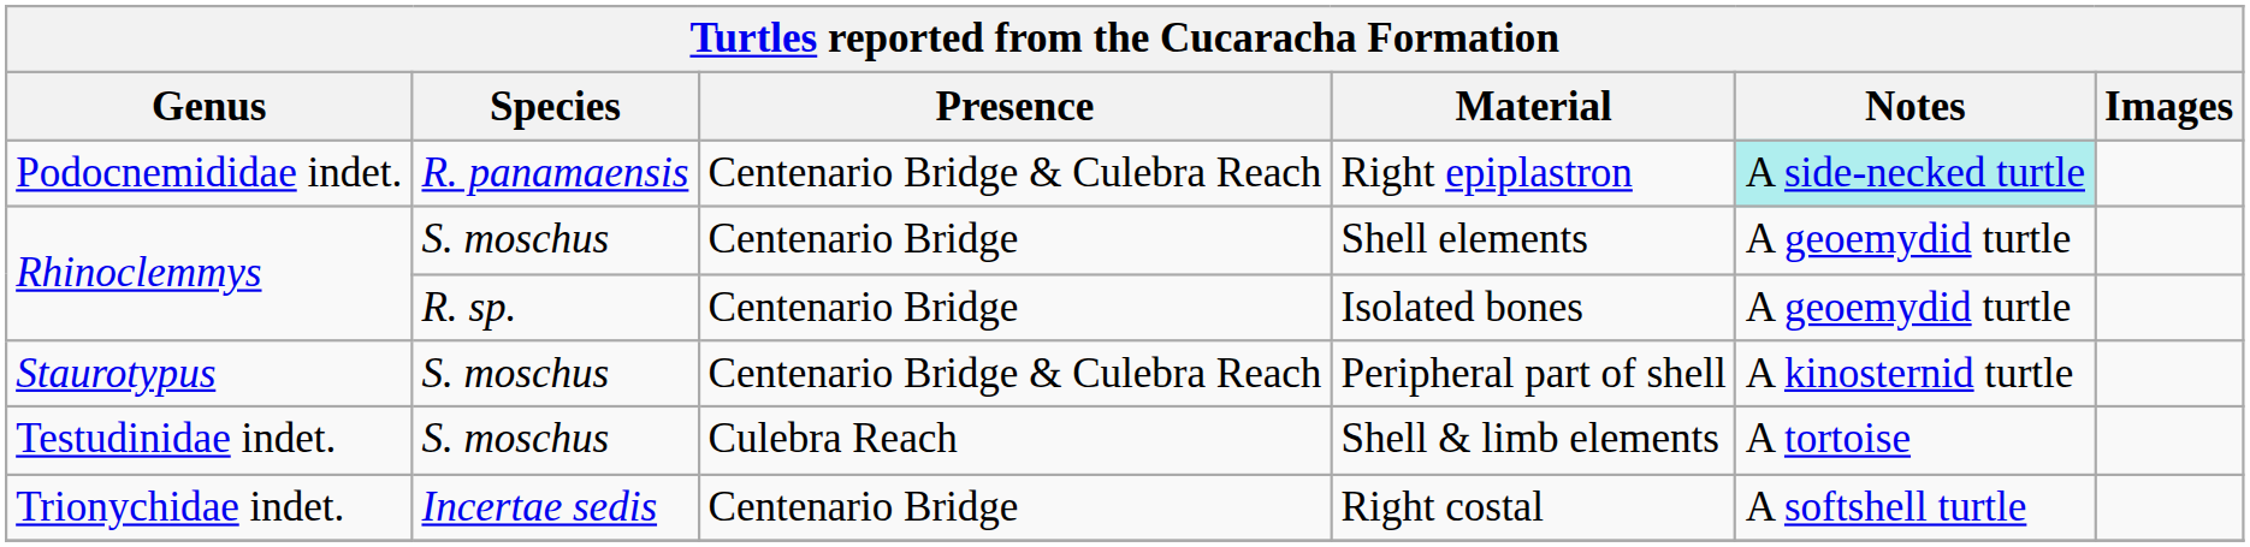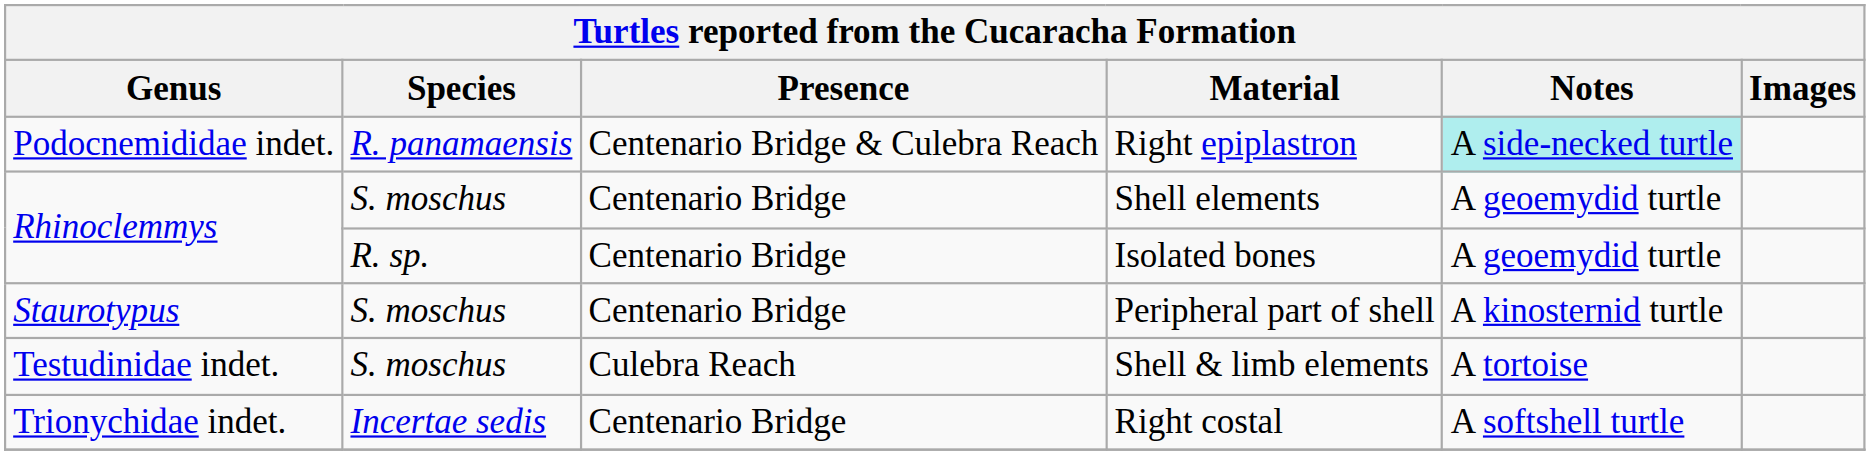Peripheral part of shell | Presence: Centenario Bridge & Culebra Reach -> Centenario Bridge
